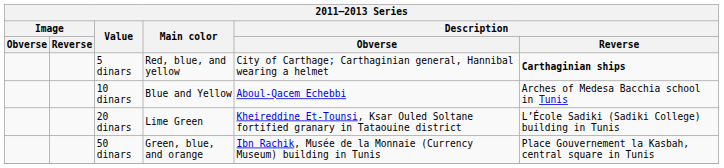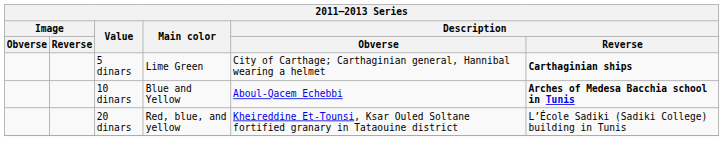5 dinars | Main color: Red, blue, and yellow -> Lime Green
10 dinars | Description / Reverse: normal -> bold
20 dinars | Main color: Lime Green -> Red, blue, and yellow
- row: 50 dinars | Green, blue, and orange | Ibn Rachik, Musée de la Monnaie (Currency Museum) building in Tunis | Place Gouvernement la Kasbah, central square in Tunis
